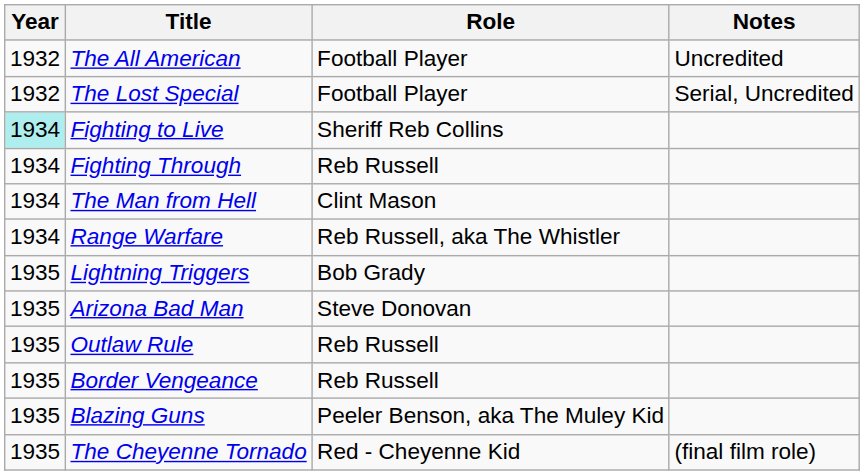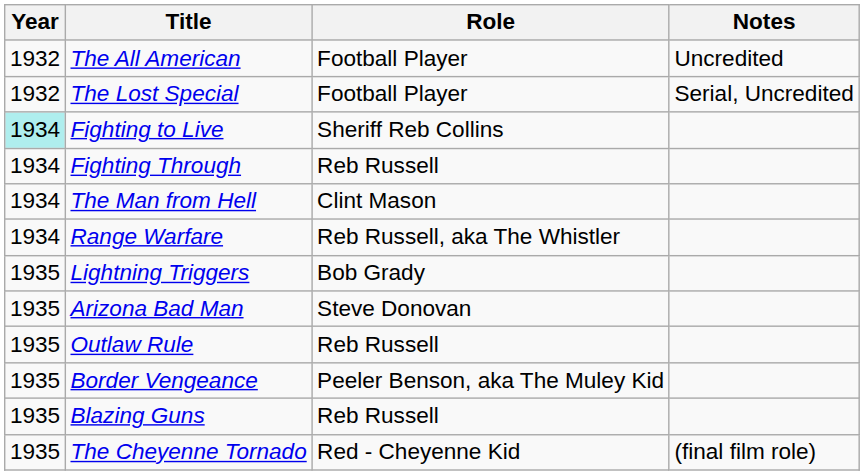Border Vengeance | Role: Reb Russell -> Peeler Benson, aka The Muley Kid
Blazing Guns | Role: Peeler Benson, aka The Muley Kid -> Reb Russell
